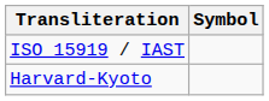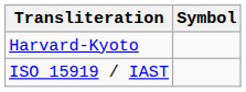rows swapped: ISO 15919 / IAST <-> Harvard-Kyoto
